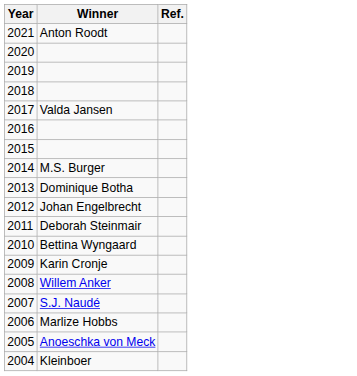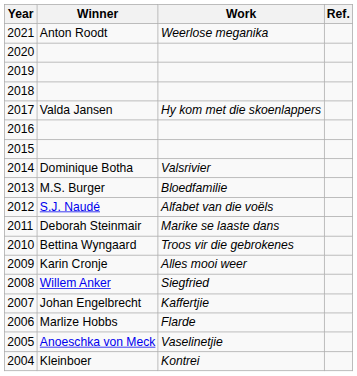+ column: Work | Weerlose meganika | Hy kom met die skoenlappers | Valsrivier | Bloedfamilie | Alfabet van die voëls | Marike se laaste dans | Troos vir die gebrokenes | Alles mooi weer | Siegfried | Kaffertjie | Flarde | Vaselinetjie | Kontrei
2014 | Winner: M.S. Burger -> Dominique Botha
2013 | Winner: Dominique Botha -> M.S. Burger
2012 | Winner: Johan Engelbrecht -> S.J. Naudé
2007 | Winner: S.J. Naudé -> Johan Engelbrecht
